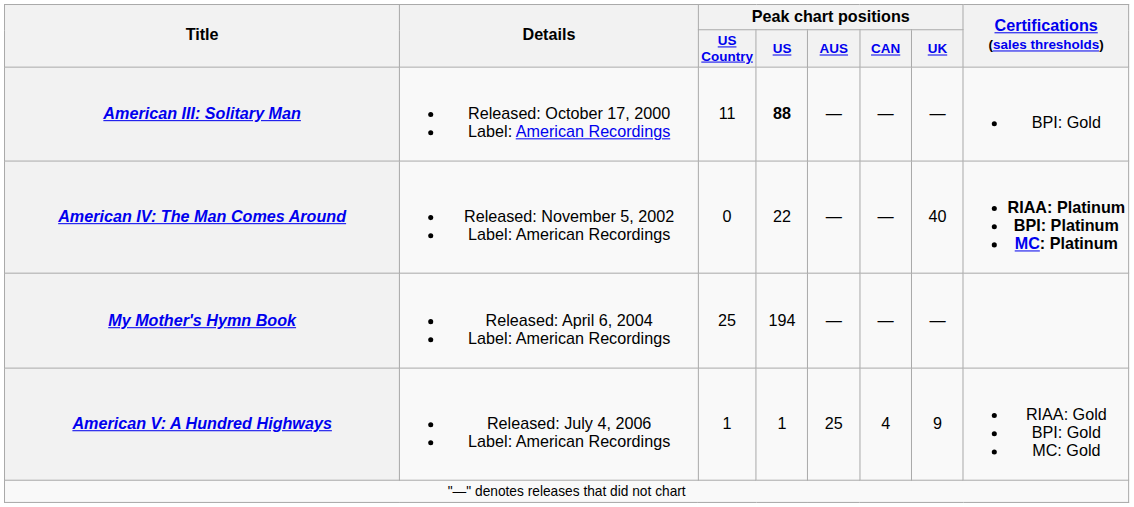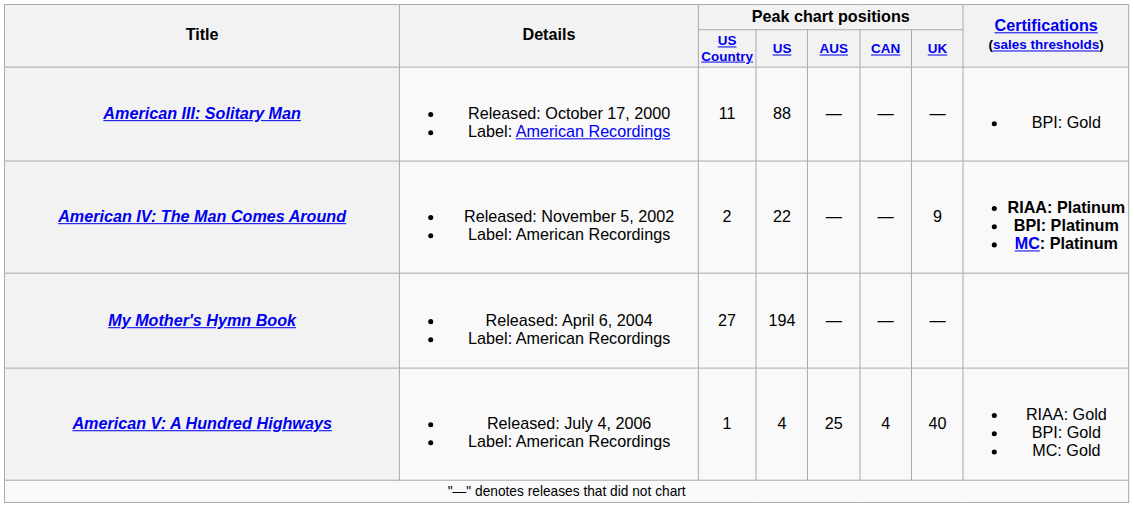American III: Solitary Man | Peak chart positions / US: bold -> normal
American IV: The Man Comes Around | Peak chart positions / US Country: 0 -> 2
American IV: The Man Comes Around | Peak chart positions / UK: 40 -> 9
My Mother's Hymn Book | Peak chart positions / US Country: 25 -> 27
American V: A Hundred Highways | Peak chart positions / US: 1 -> 4
American V: A Hundred Highways | Peak chart positions / UK: 9 -> 40
